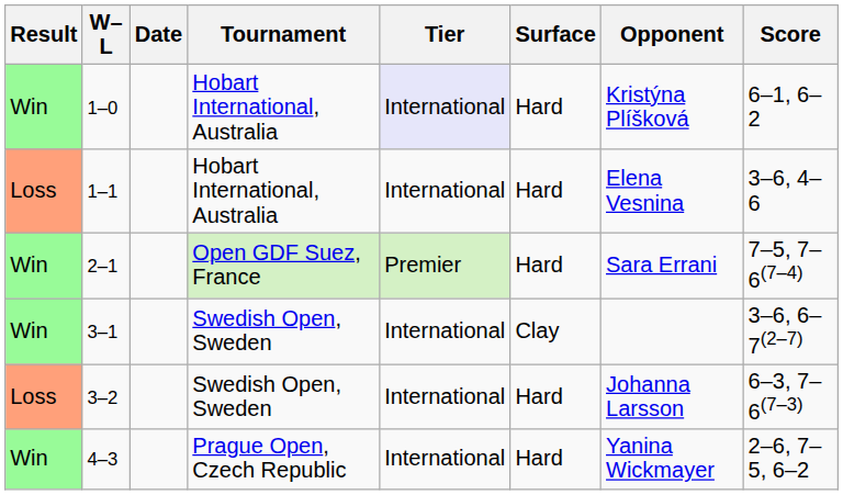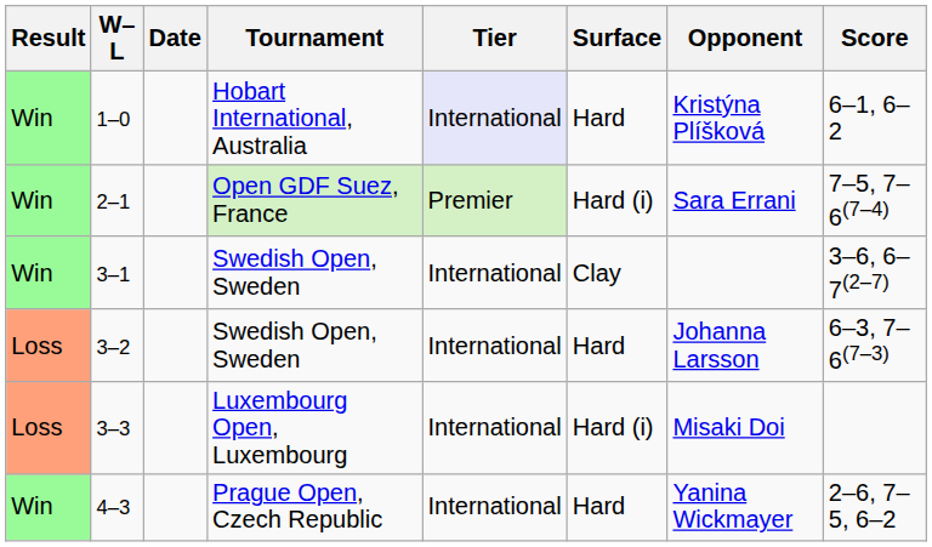- row: Loss | 1–1 | Hobart International, Australia | International | Hard | Elena Vesnina | 3–6, 4–6
2–1 | Surface: Hard -> Hard (i)
+ row: Loss | 3–3 | Luxembourg Open, Luxembourg | International | Hard (i) | Misaki Doi
